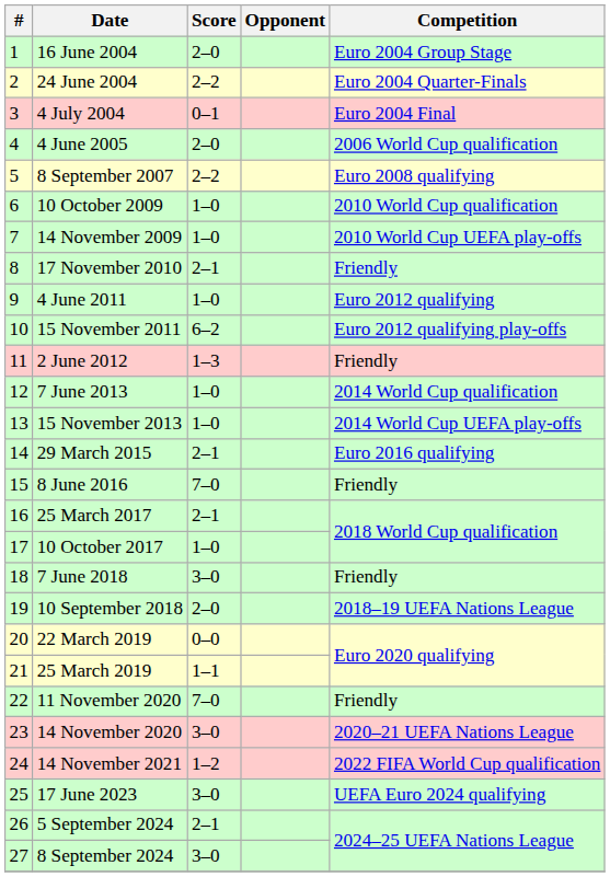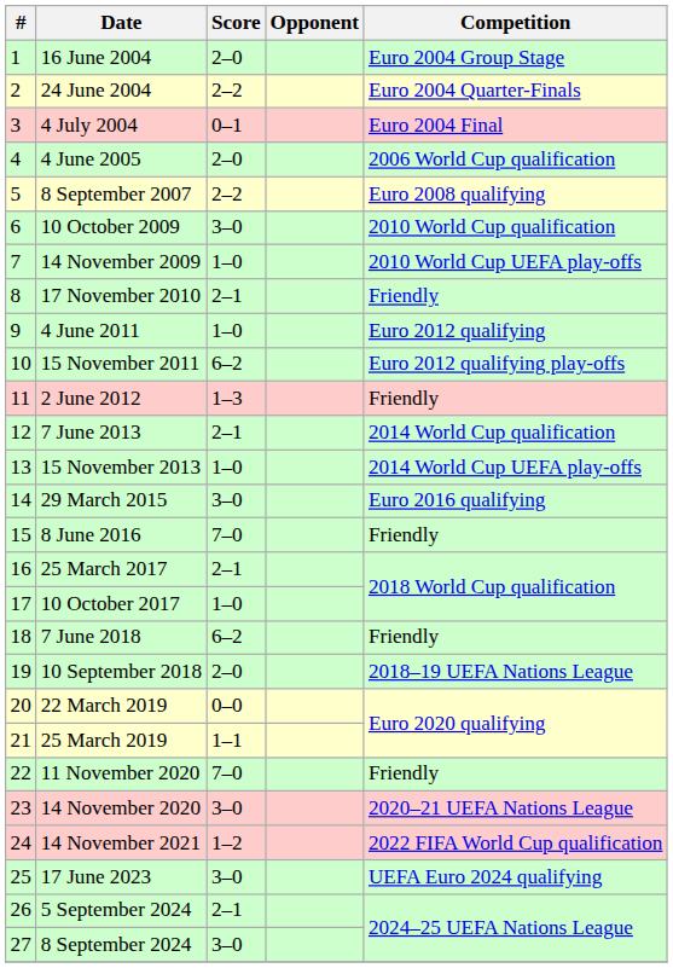10 October 2009 | Score: 1–0 -> 3–0
7 June 2013 | Score: 1–0 -> 2–1
29 March 2015 | Score: 2–1 -> 3–0
7 June 2018 | Score: 3–0 -> 6–2
